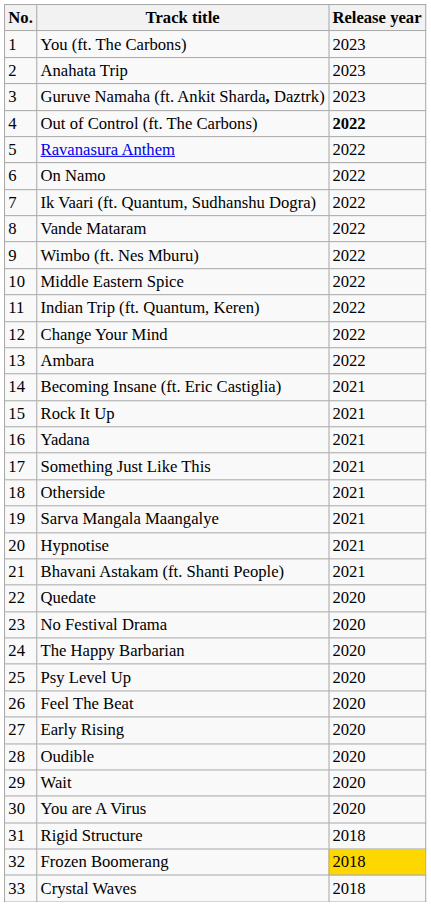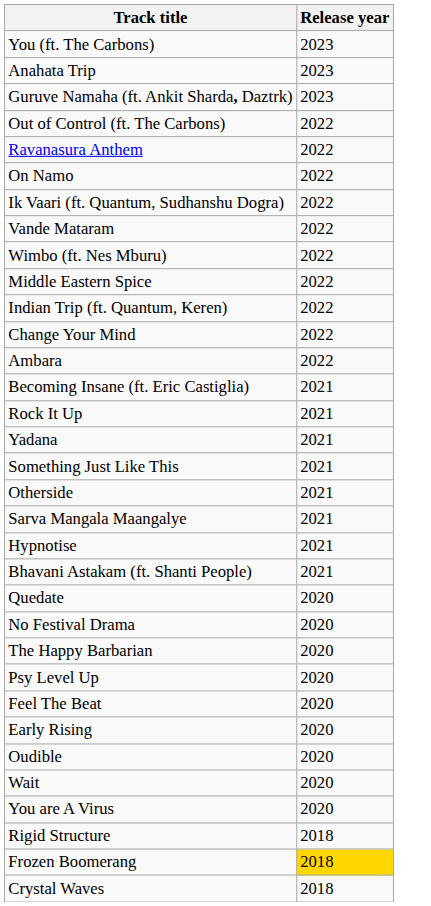- column: No. | 1 | 2 | 3 | 4 | 5 | 6 | 7 | 8 | 9 | 10 | 11 | 12 | 13 | 14 | 15 | 16 | 17 | 18 | 19 | 20 | 21 | 22 | 23 | 24 | 25 | 26 | 27 | 28 | 29 | 30 | 31 | 32 | 33
Out of Control (ft. The Carbons) | Release year: bold -> normal
